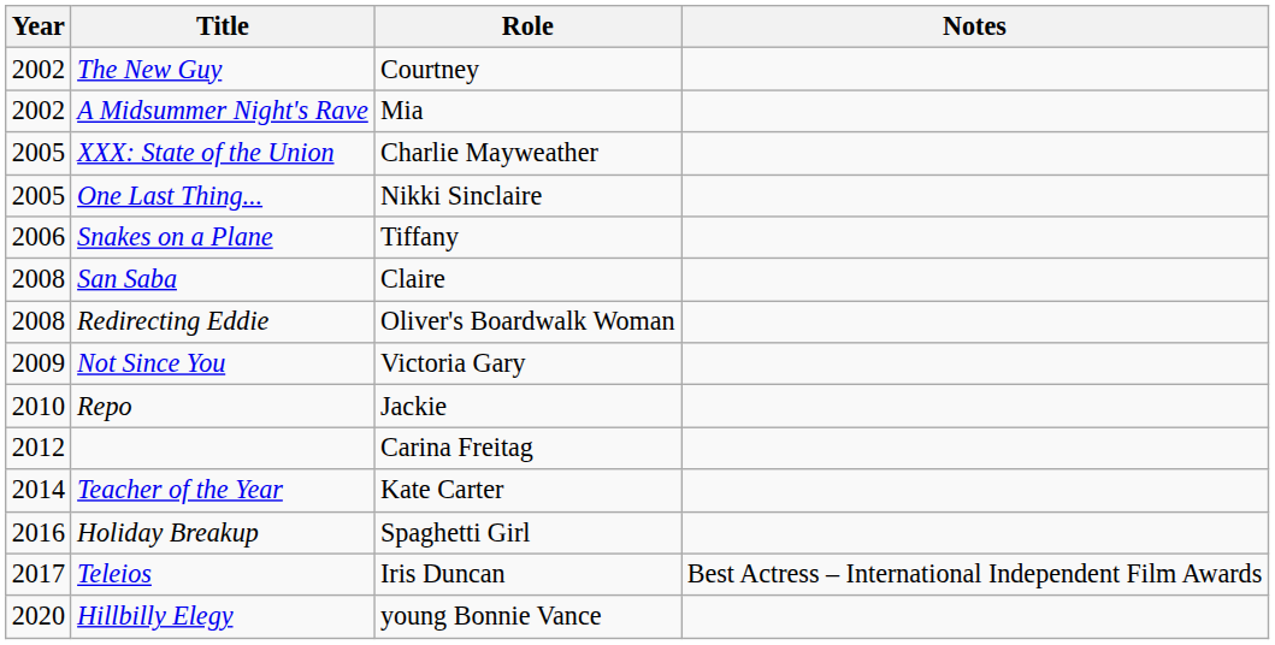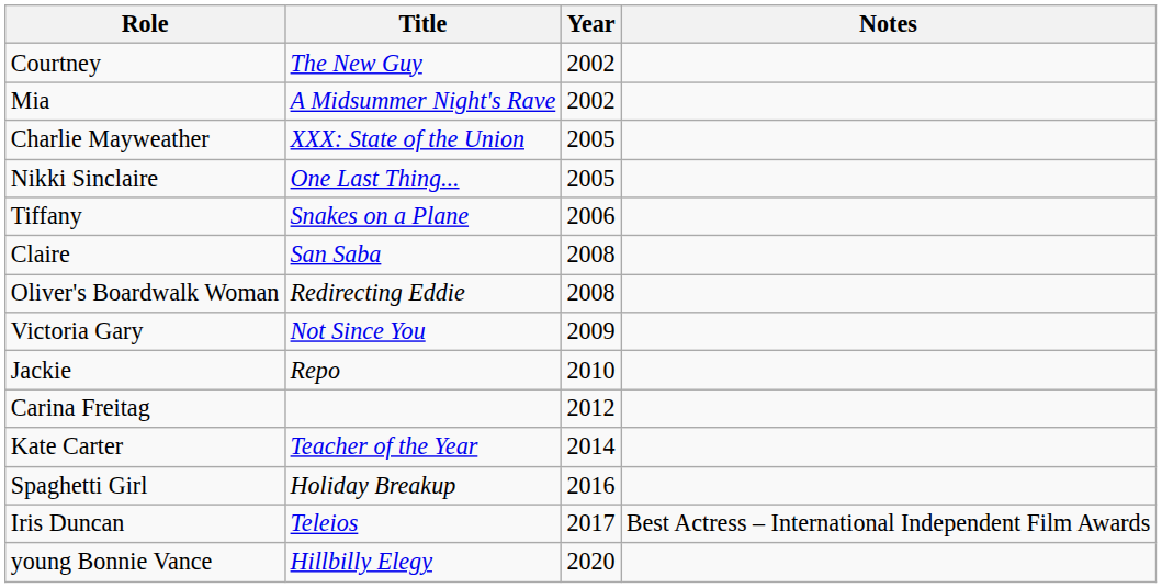columns swapped: Year <-> Role
